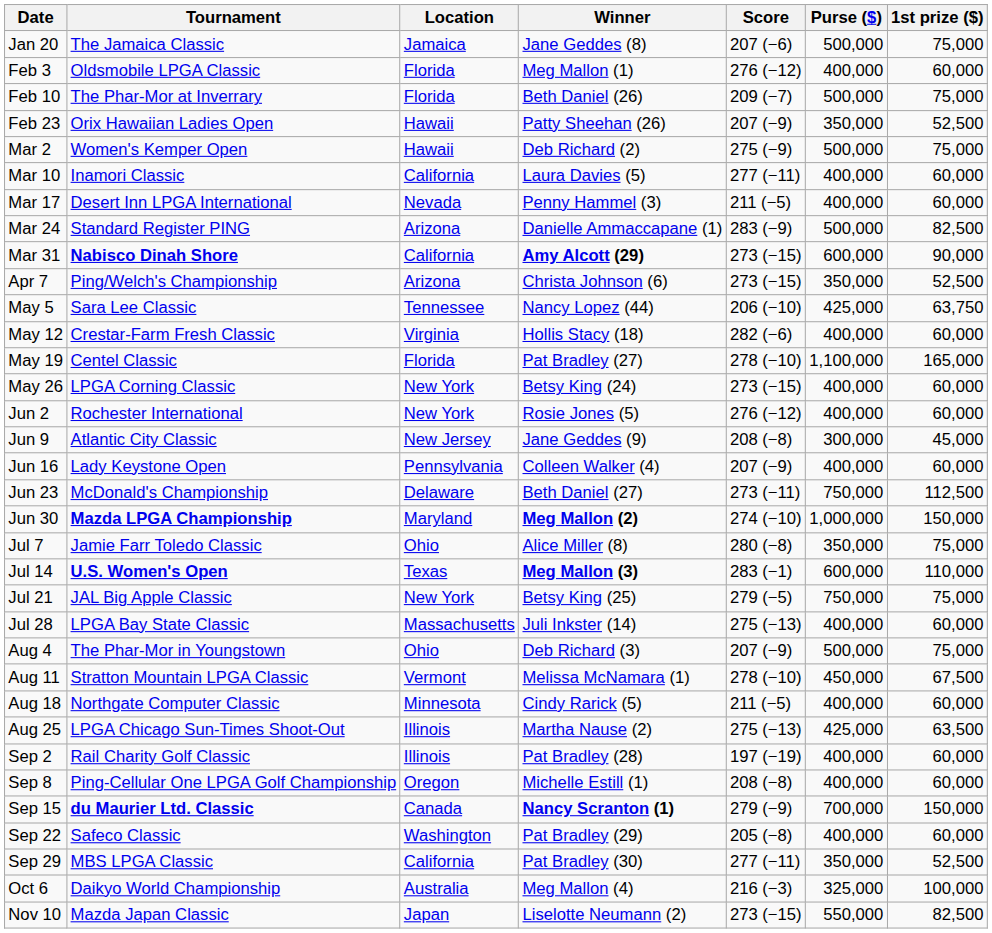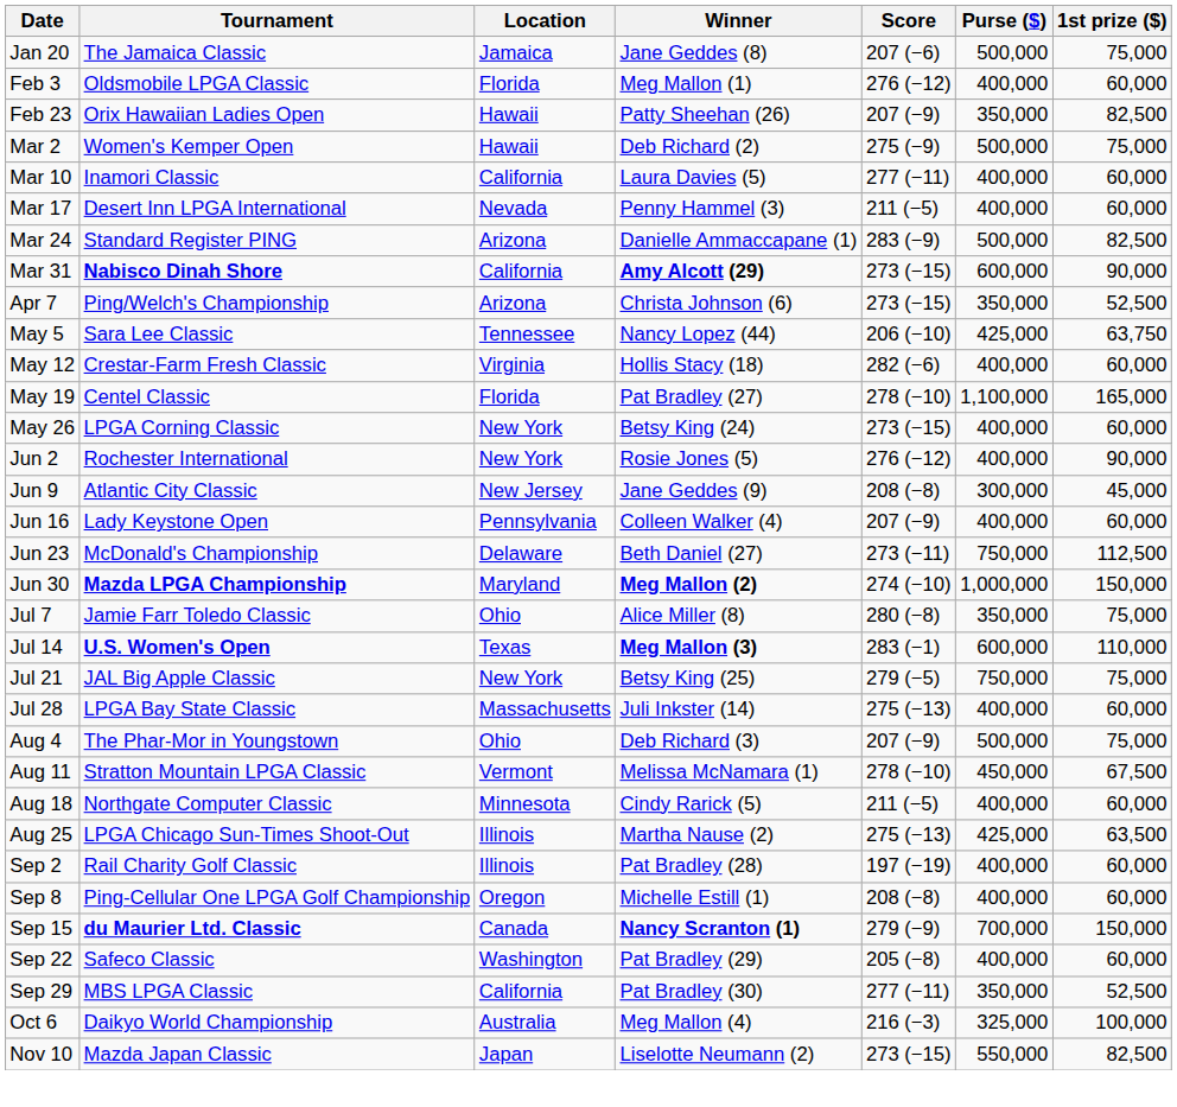- row: Feb 10 | The Phar-Mor at Inverrary | Florida | Beth Daniel (26) | 209 (−7) | 500,000 | 75,000
Feb 23 | 1st prize ($): 52,500 -> 82,500
Jun 2 | 1st prize ($): 60,000 -> 90,000
